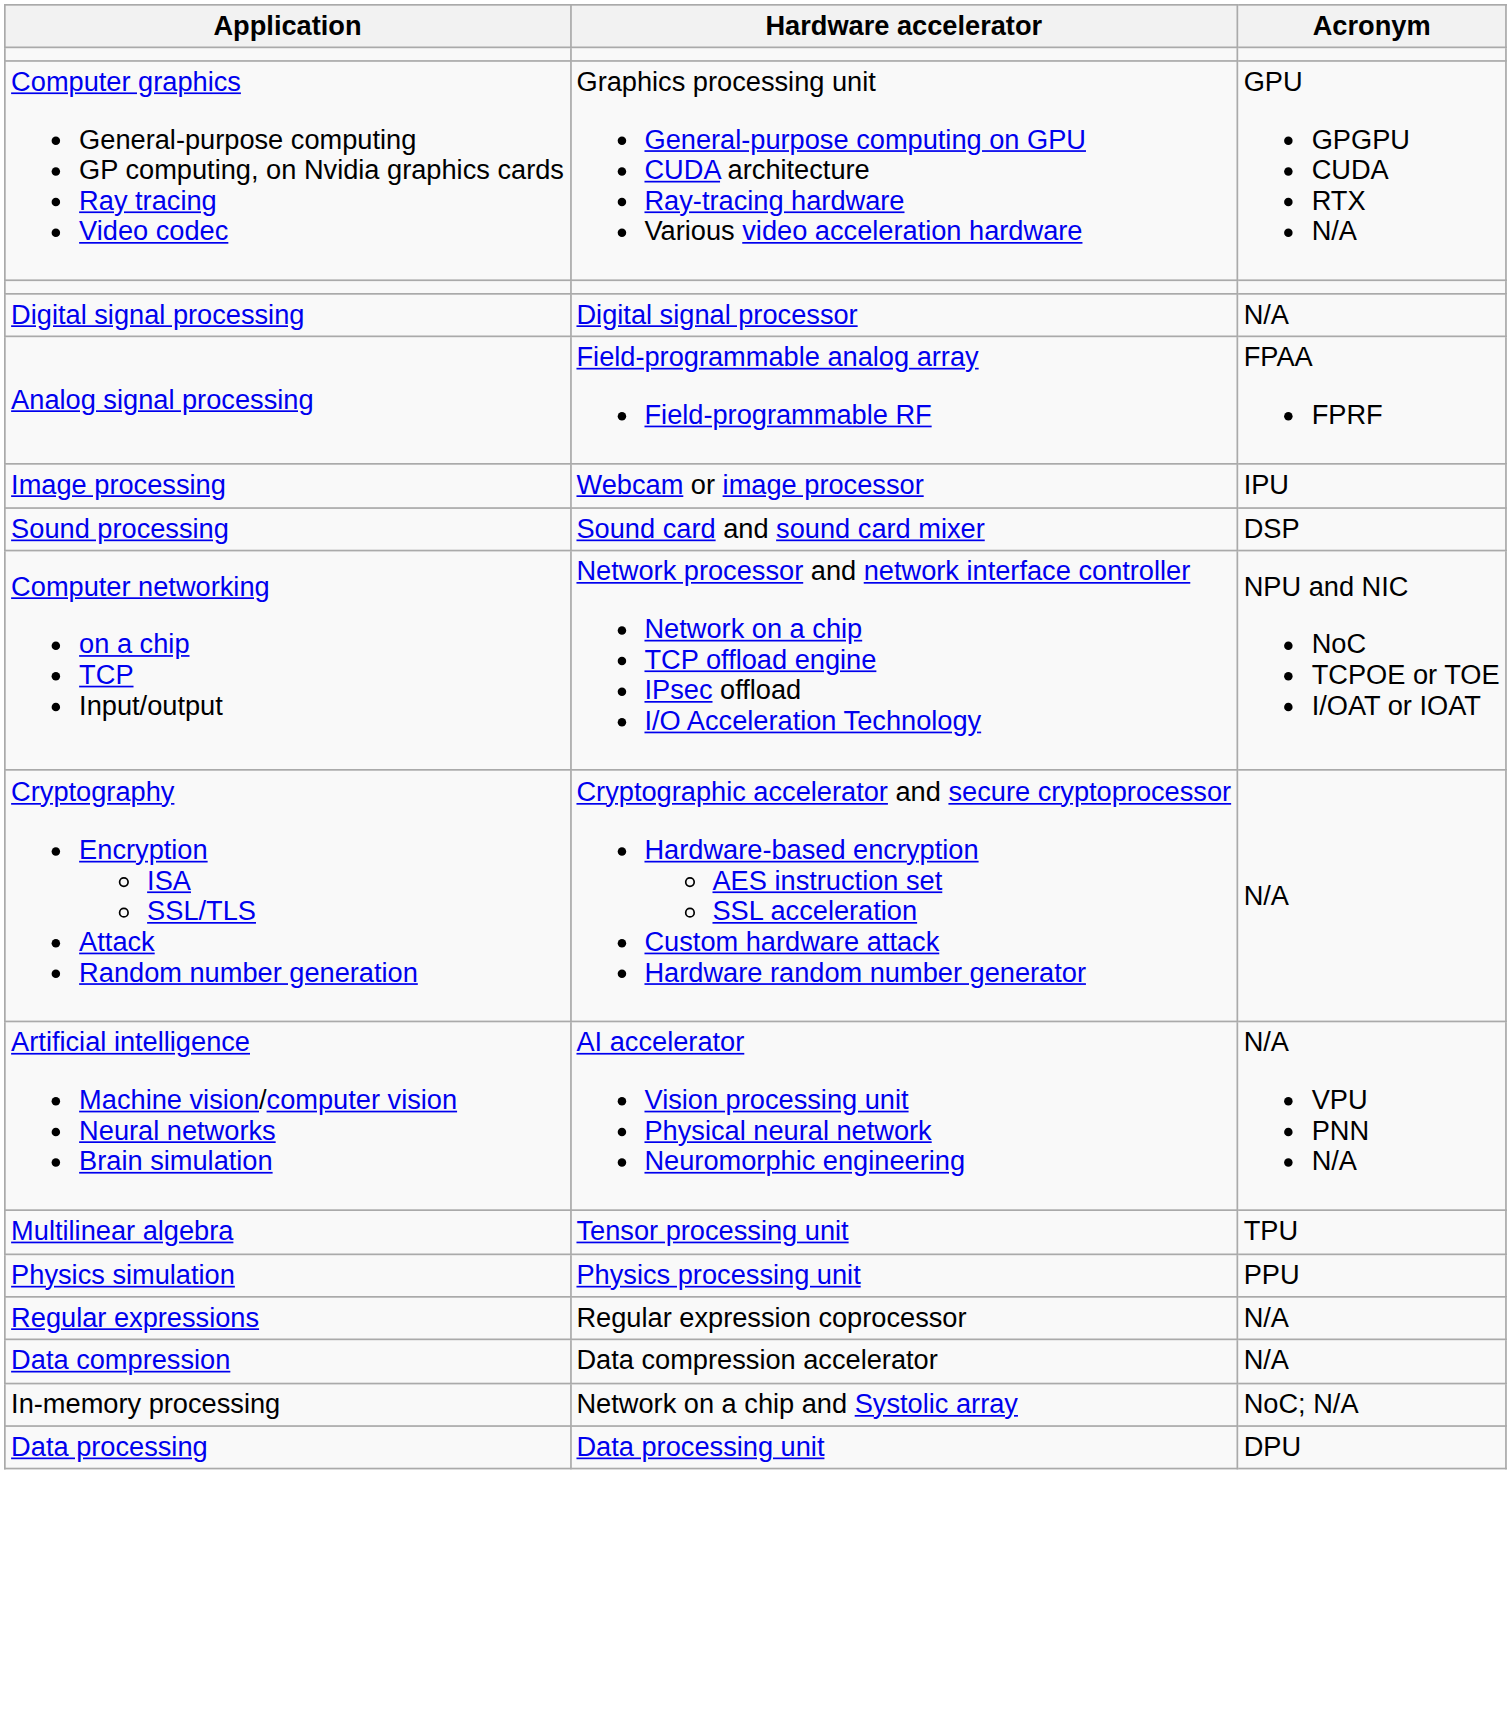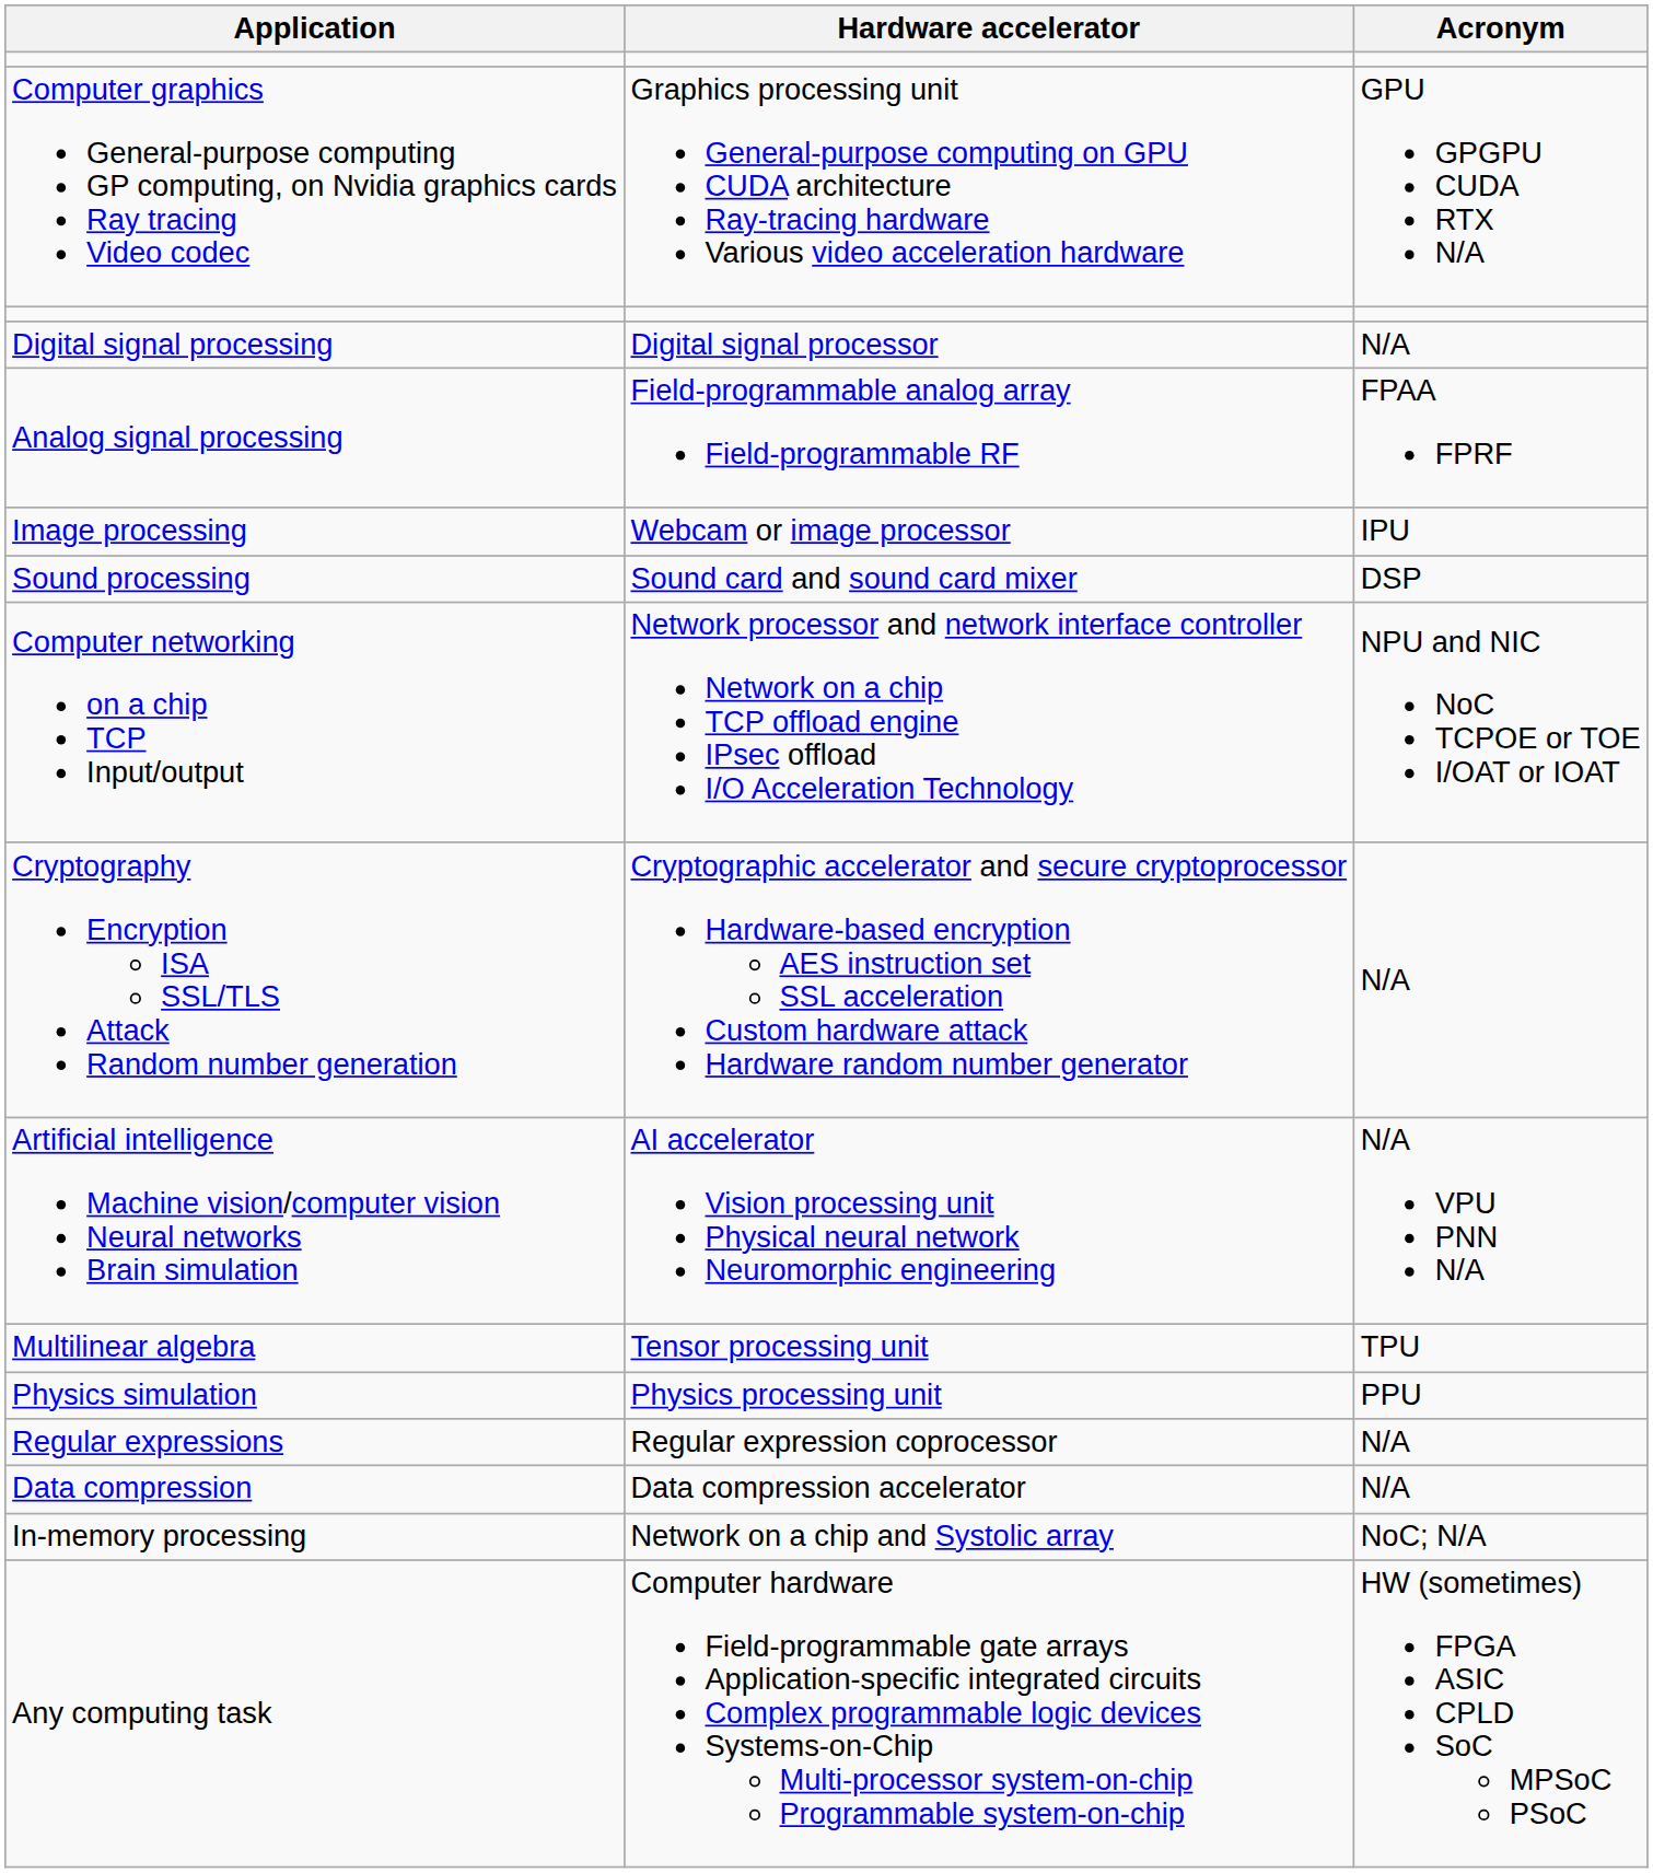- row: Data processing | Data processing unit | DPU
+ row: Any computing task | Computer hardware Field-programmable gate arrays Application-specific integrated circuits Complex programmable logic devices Systems-on-Chip Multi-processor system-on-chip Programmable system-on-chip | HW (sometimes) FPGA ASIC CPLD SoC MPSoC PSoC
